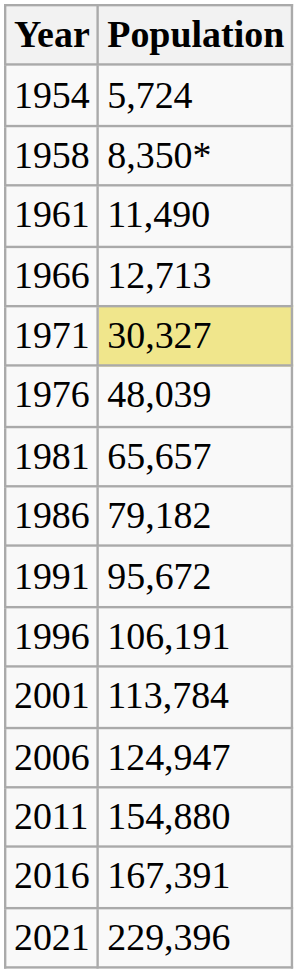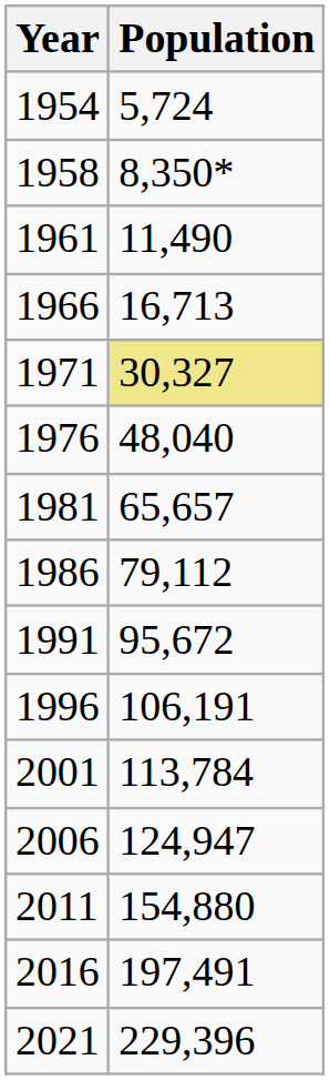1966 | Population: 12,713 -> 16,713
1976 | Population: 48,039 -> 48,040
1986 | Population: 79,182 -> 79,112
2016 | Population: 167,391 -> 197,491
